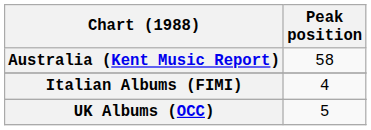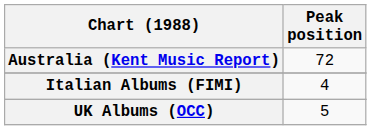Australia (Kent Music Report) | Peak position: 58 -> 72
